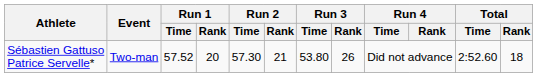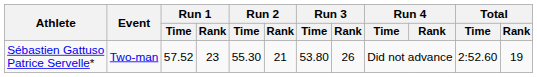Sébastien Gattuso Patrice Servelle* | Run 1 / Rank: 20 -> 23
Sébastien Gattuso Patrice Servelle* | Run 2 / Time: 57.30 -> 55.30
Sébastien Gattuso Patrice Servelle* | Total / Rank: 18 -> 19
